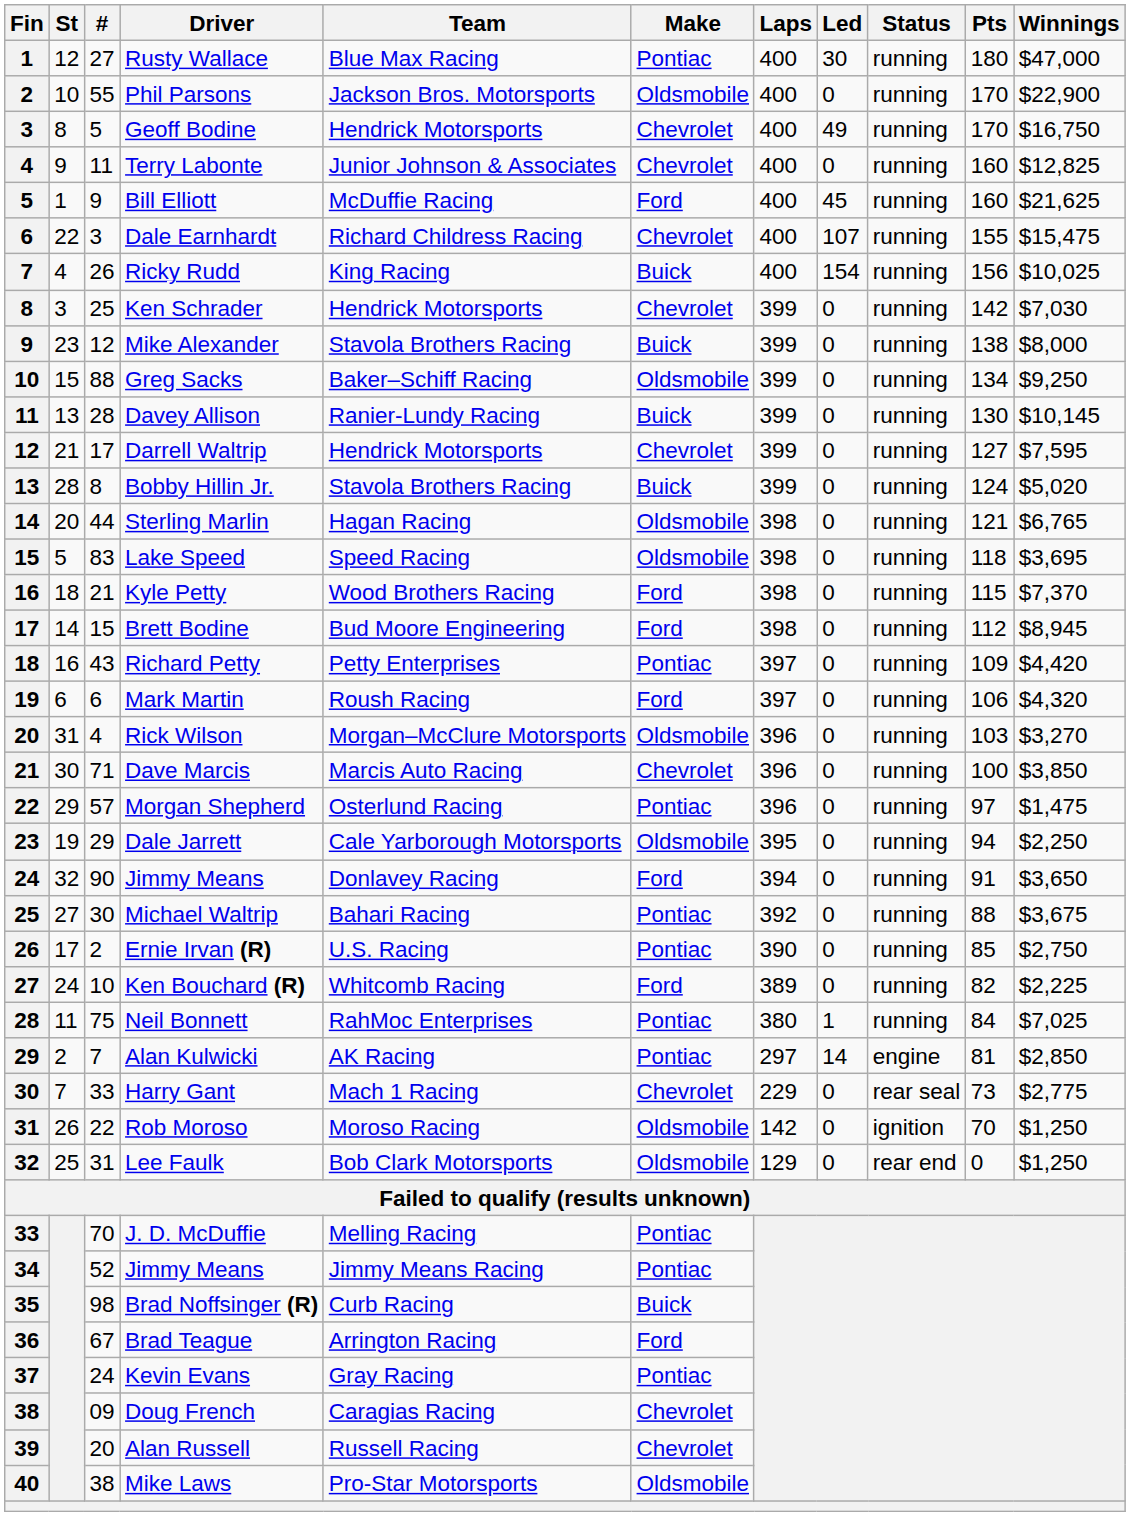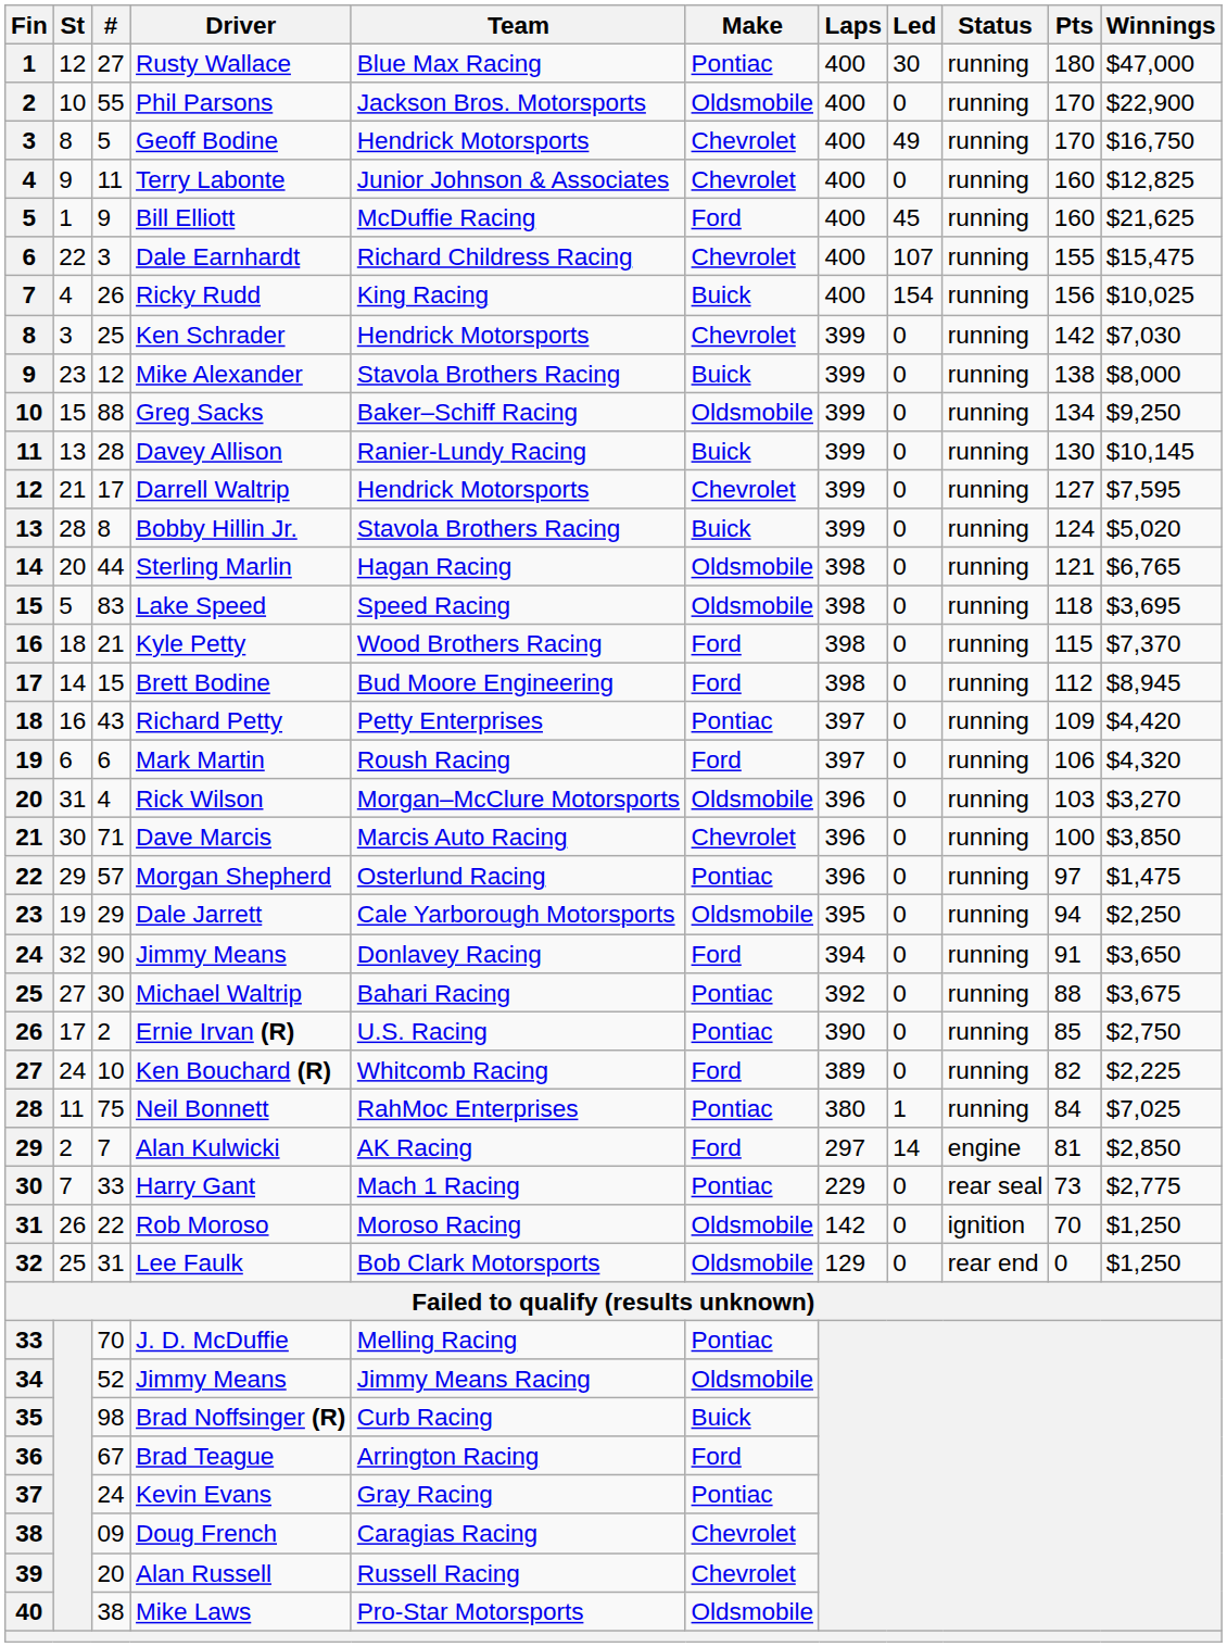Alan Kulwicki | Make: Pontiac -> Ford
Harry Gant | Make: Chevrolet -> Pontiac
34 / Jimmy Means | Make: Pontiac -> Oldsmobile
